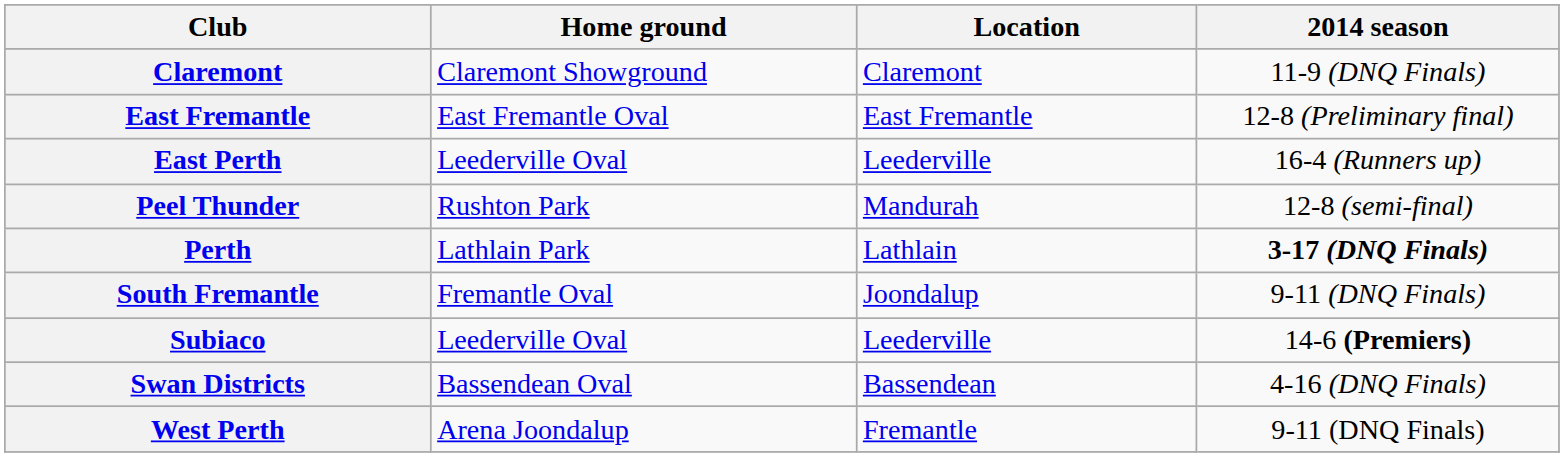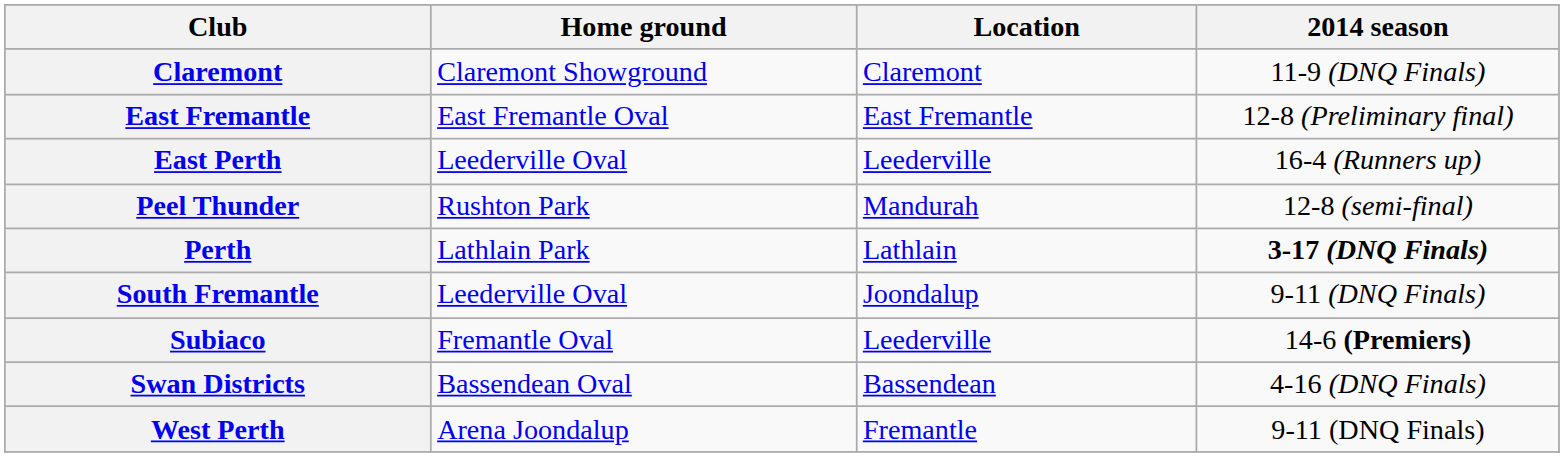South Fremantle | Home ground: Fremantle Oval -> Leederville Oval
Subiaco | Home ground: Leederville Oval -> Fremantle Oval
